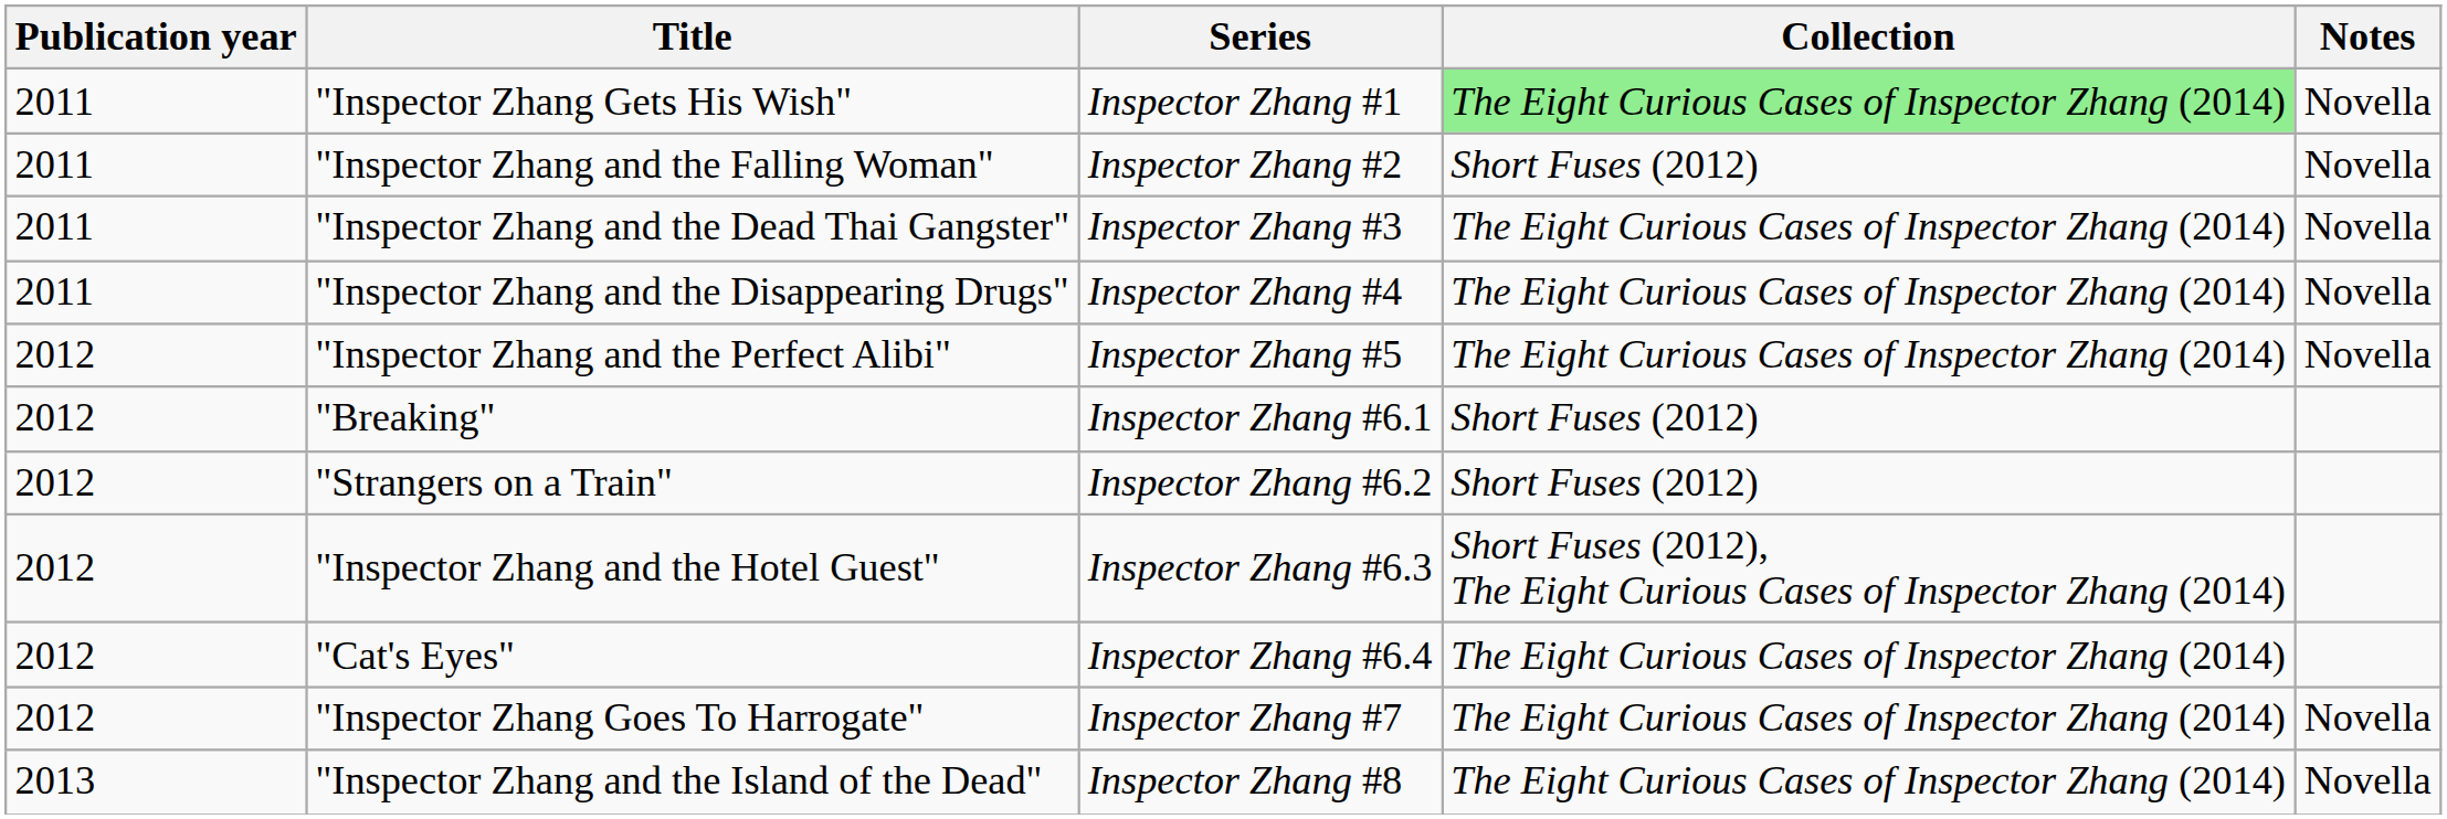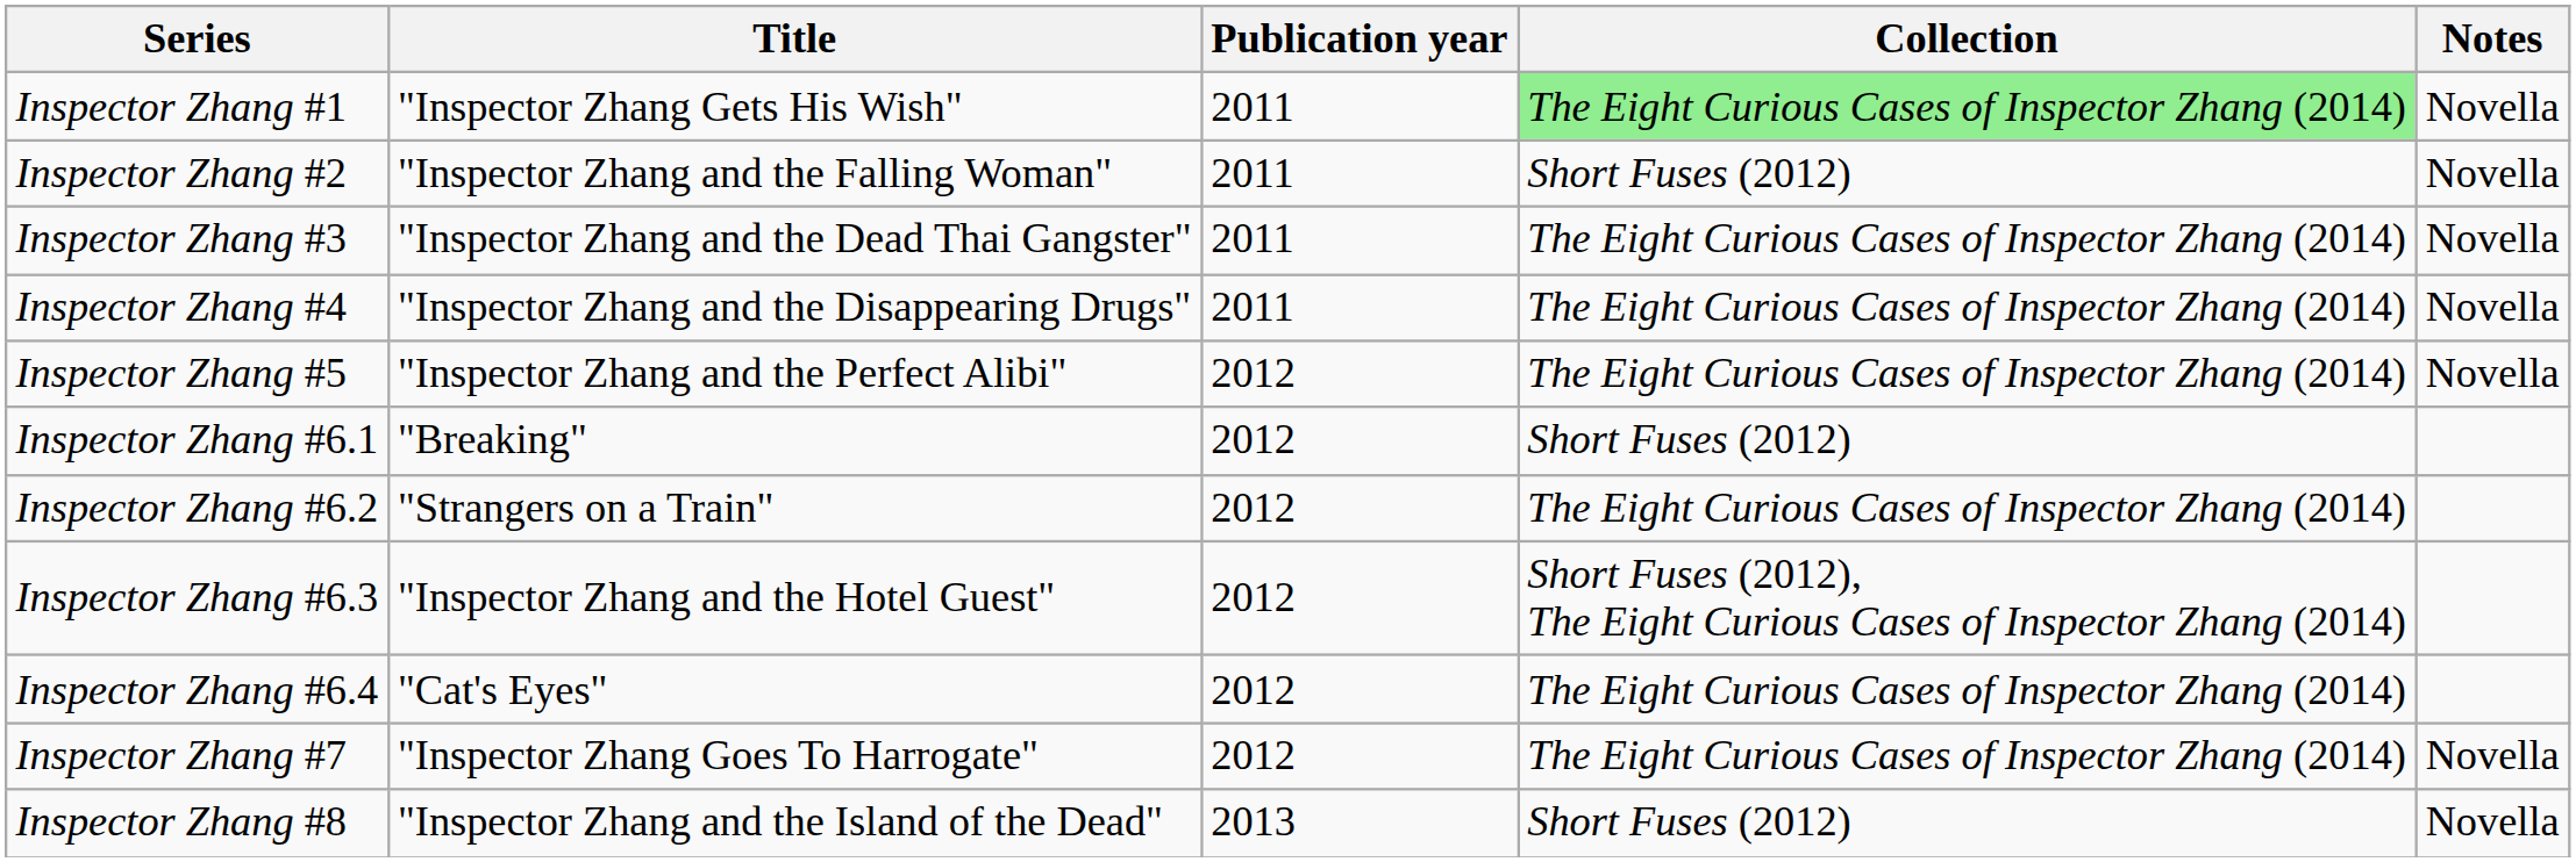columns swapped: Publication year <-> Series
"Strangers on a Train" | Collection: Short Fuses (2012) -> The Eight Curious Cases of Inspector Zhang (2014)
"Inspector Zhang and the Island of the Dead" | Collection: The Eight Curious Cases of Inspector Zhang (2014) -> Short Fuses (2012)
